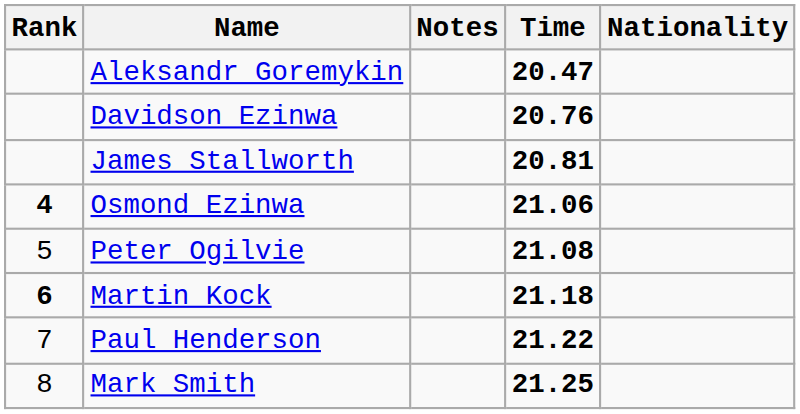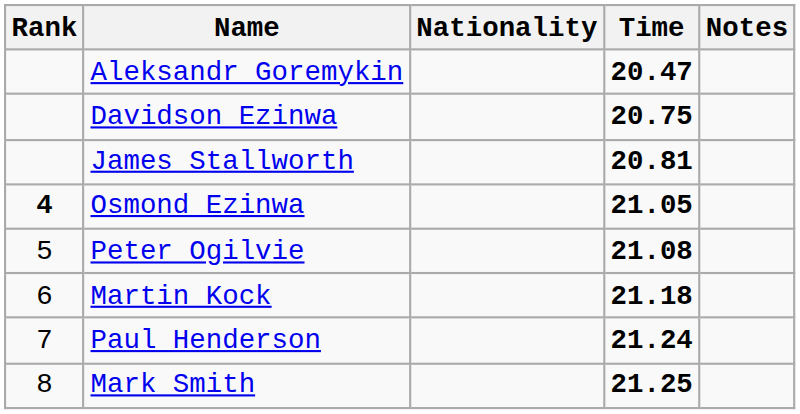columns swapped: Nationality <-> Notes
Davidson Ezinwa | Time: 20.76 -> 20.75
Osmond Ezinwa | Time: 21.06 -> 21.05
Martin Kock | Rank: bold -> normal
Paul Henderson | Time: 21.22 -> 21.24
